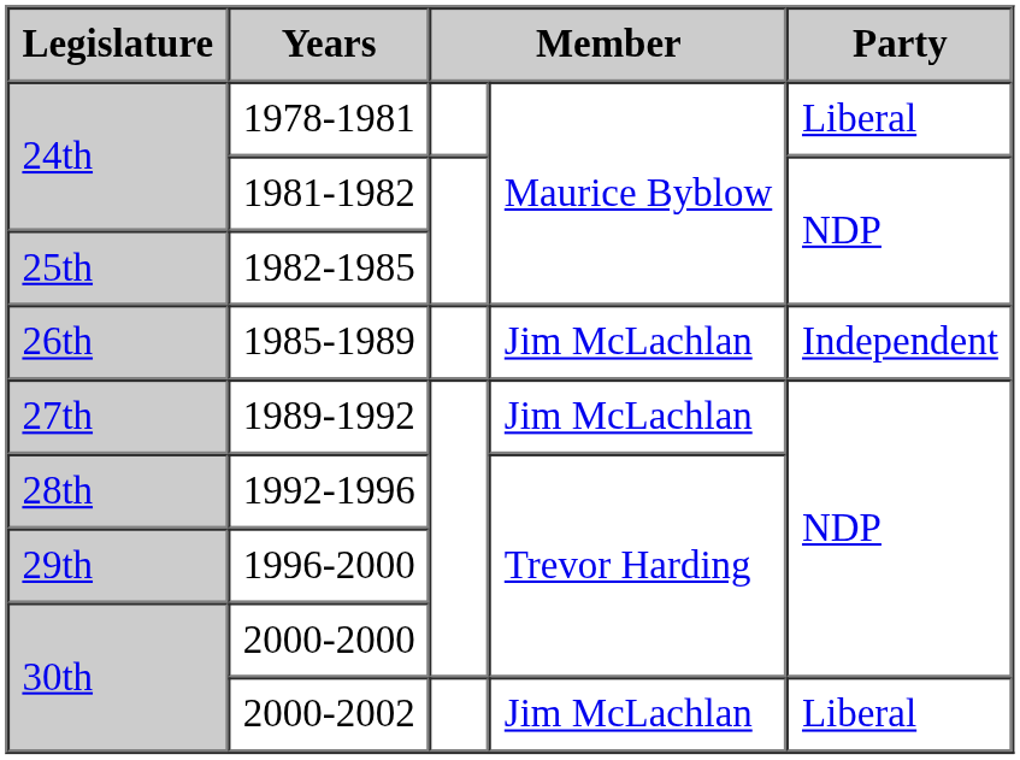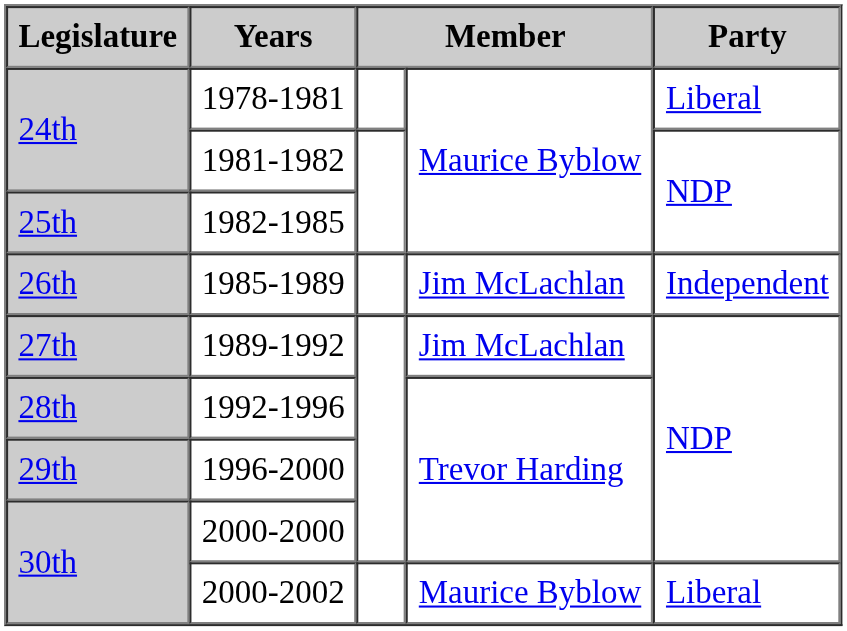2000-2002 | column 4: Jim McLachlan -> Maurice Byblow
